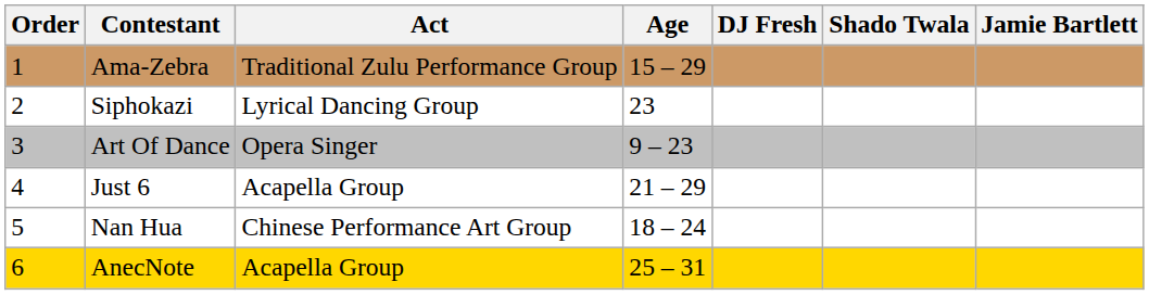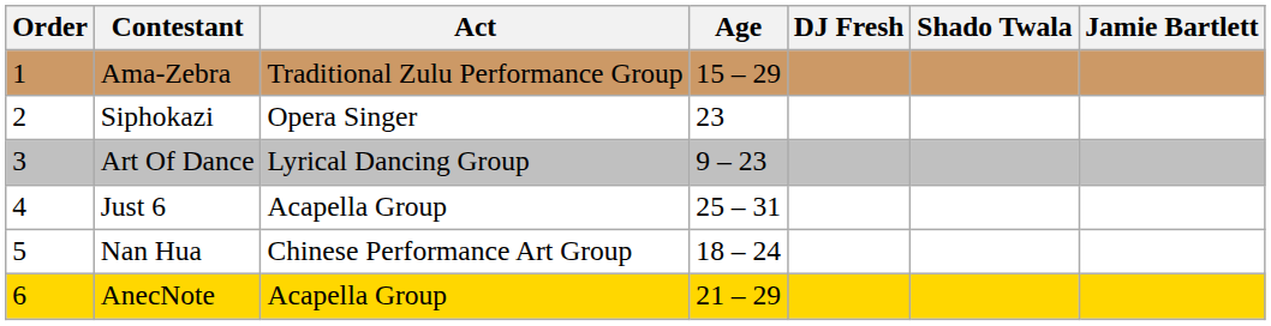Siphokazi | Act: Lyrical Dancing Group -> Opera Singer
Art Of Dance | Act: Opera Singer -> Lyrical Dancing Group
Just 6 | Age: 21 – 29 -> 25 – 31
AnecNote | Age: 25 – 31 -> 21 – 29
